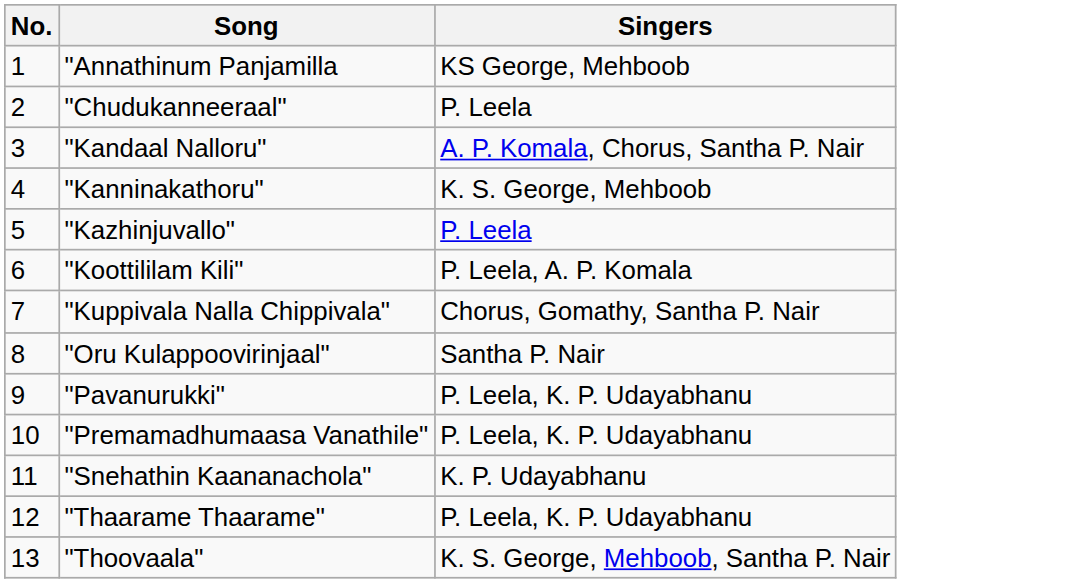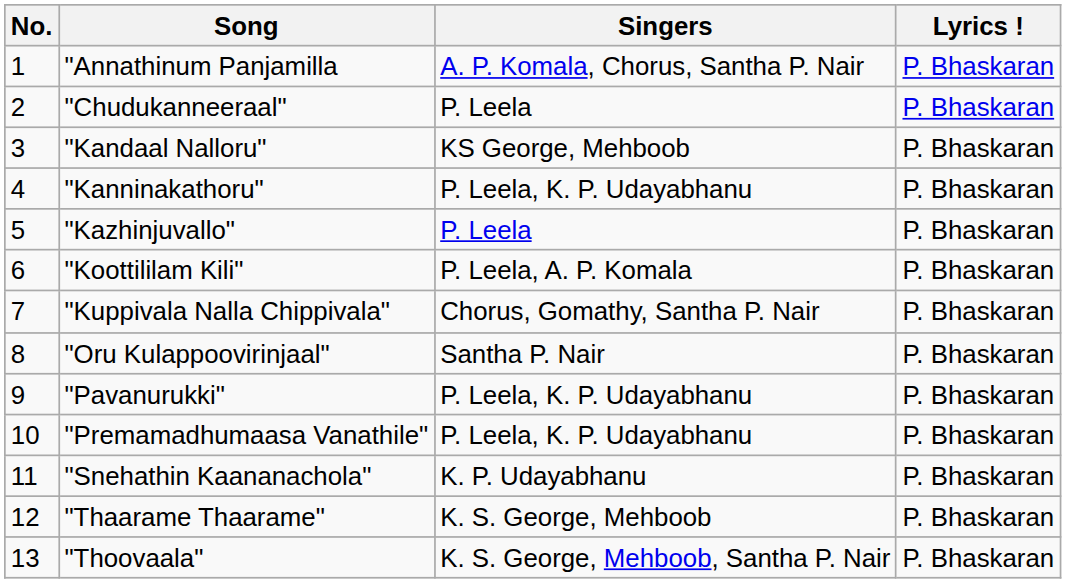+ column: Lyrics ! | P. Bhaskaran | P. Bhaskaran | P. Bhaskaran | P. Bhaskaran | P. Bhaskaran | P. Bhaskaran | P. Bhaskaran | P. Bhaskaran | P. Bhaskaran | P. Bhaskaran | P. Bhaskaran | P. Bhaskaran | P. Bhaskaran
"Annathinum Panjamilla | Singers: KS George, Mehboob -> A. P. Komala, Chorus, Santha P. Nair
"Kandaal Nalloru" | Singers: A. P. Komala, Chorus, Santha P. Nair -> KS George, Mehboob
"Kanninakathoru" | Singers: K. S. George, Mehboob -> P. Leela, K. P. Udayabhanu
"Thaarame Thaarame" | Singers: P. Leela, K. P. Udayabhanu -> K. S. George, Mehboob
